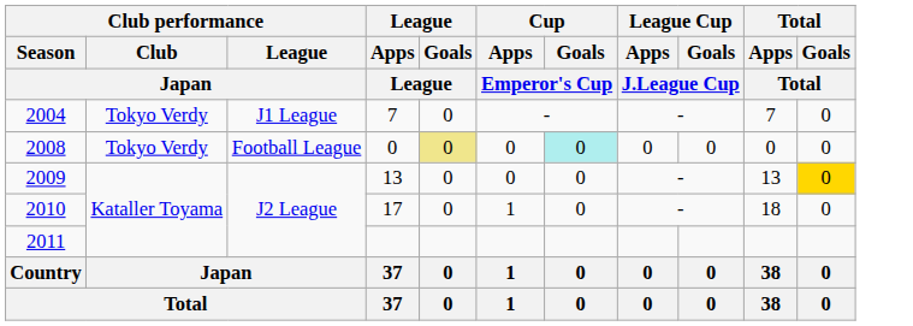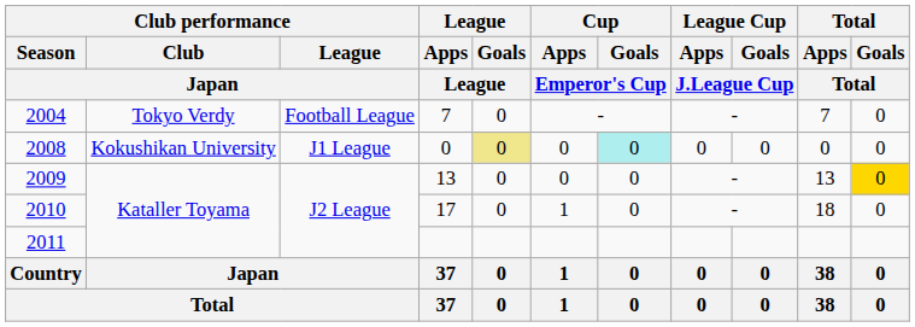2004 | Club performance / League / Japan: J1 League -> Football League
2008 | Club performance / Club / Japan: Tokyo Verdy -> Kokushikan University
2008 | Club performance / League / Japan: Football League -> J1 League
